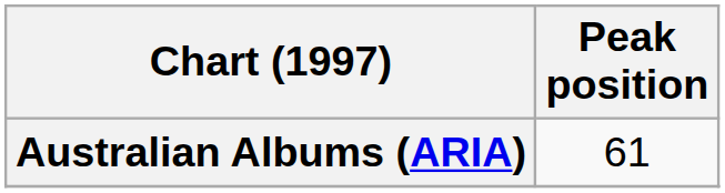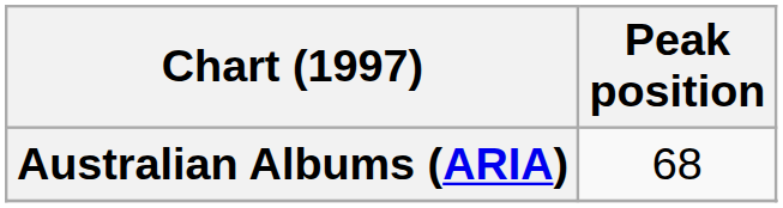Australian Albums (ARIA) | Peak position: 61 -> 68
